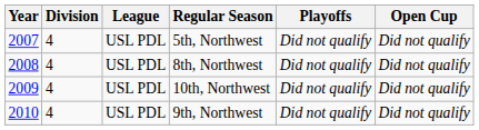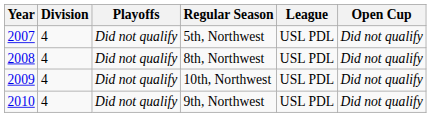columns swapped: League <-> Playoffs
